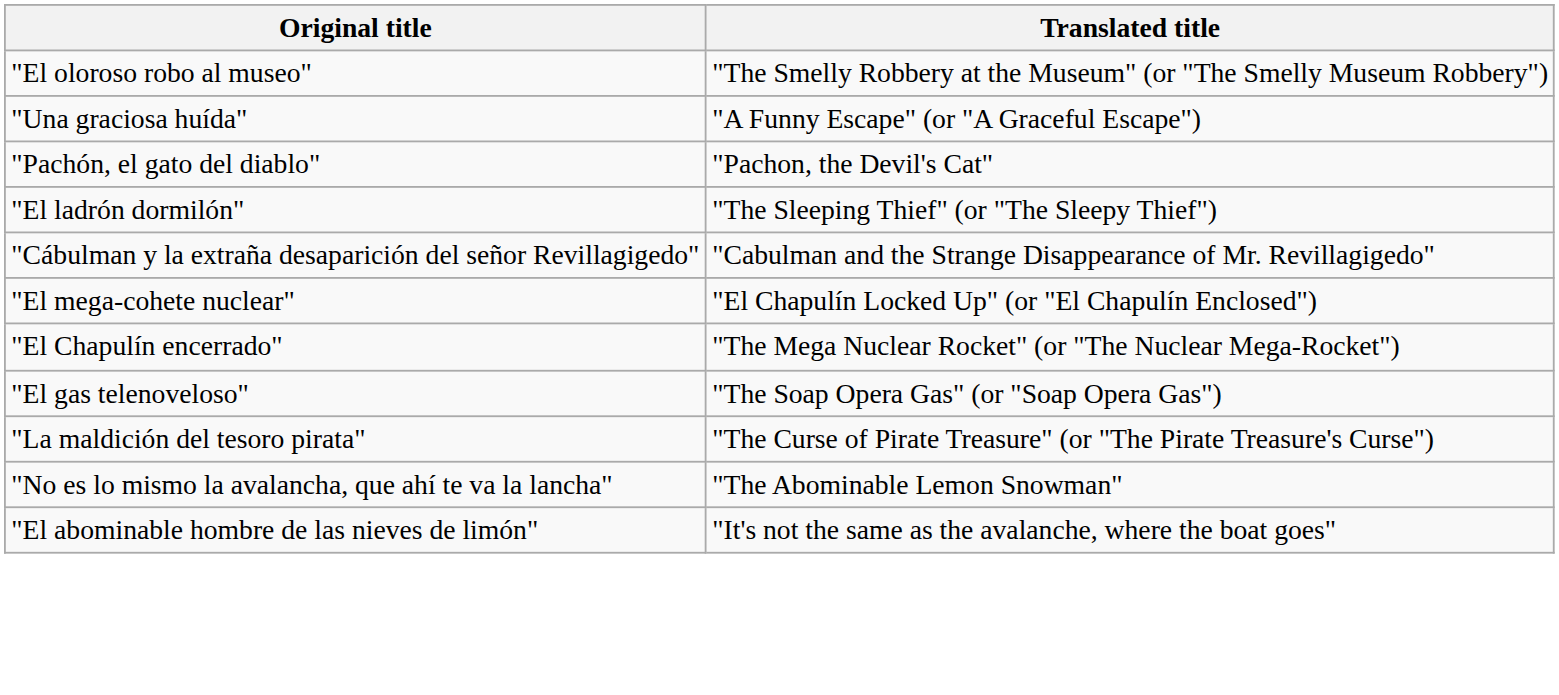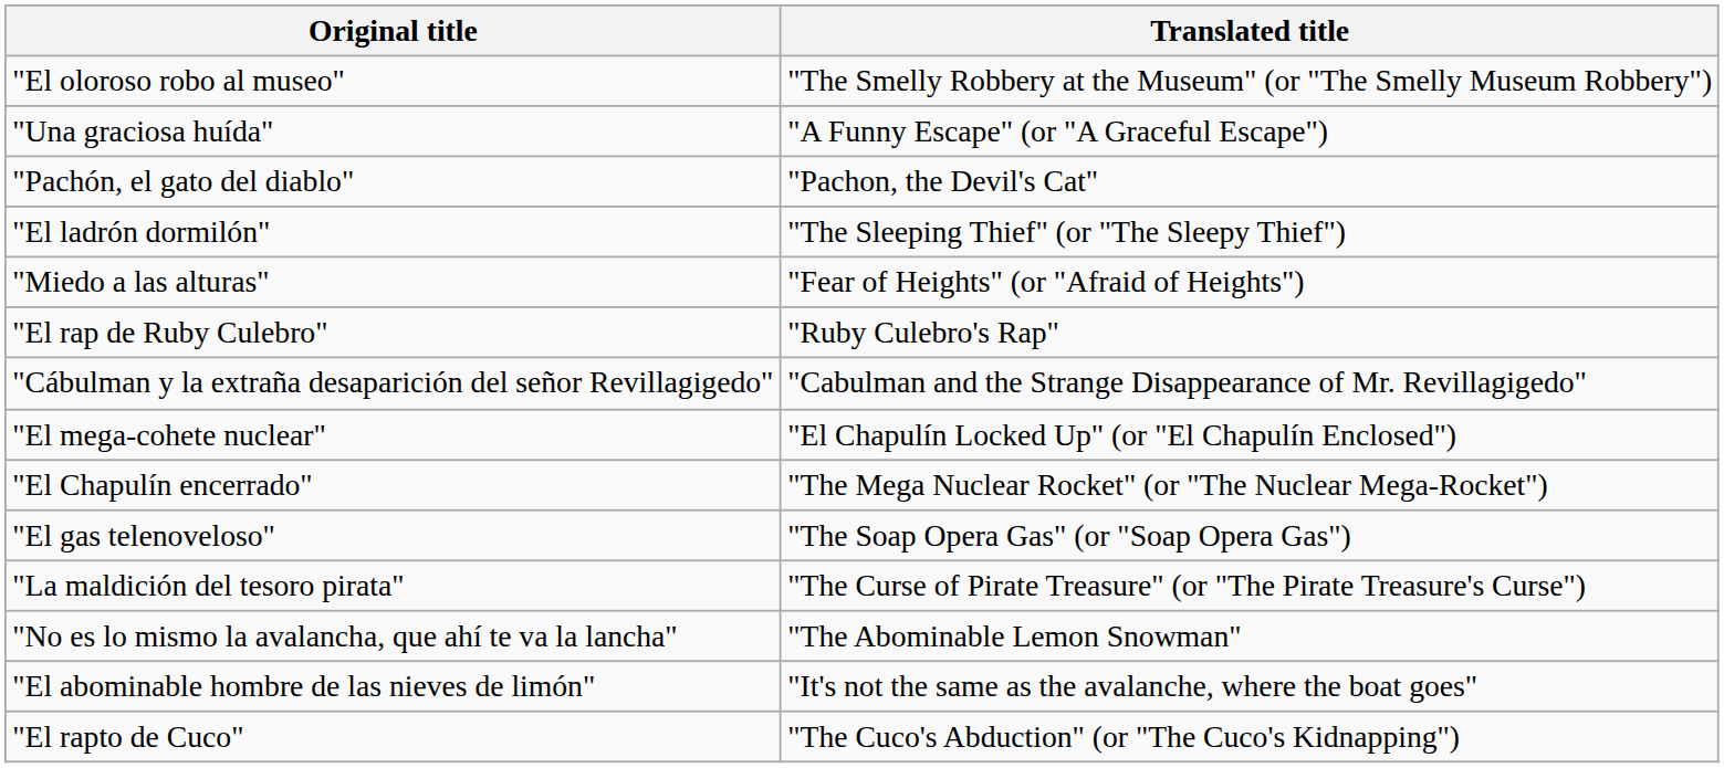+ row: "Miedo a las alturas" | "Fear of Heights" (or "Afraid of Heights")
+ row: "El rap de Ruby Culebro" | "Ruby Culebro's Rap"
+ row: "El rapto de Cuco" | "The Cuco's Abduction" (or "The Cuco's Kidnapping")
